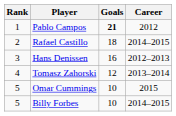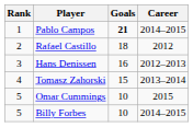Pablo Campos | Career: 2012 -> 2014–2015
Rafael Castillo | Career: 2014–2015 -> 2012
Tomasz Zahorski | Goals: 12 -> 15
